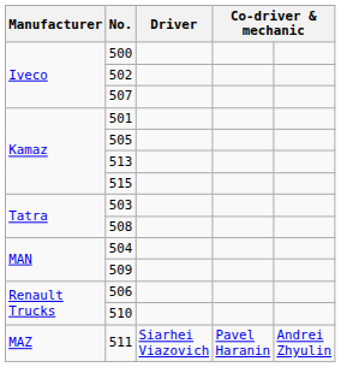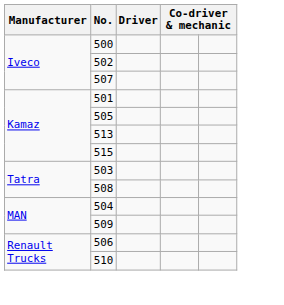- row: MAZ | 511 | Siarhei Viazovich | Pavel Haranin | Andrei Zhyulin
